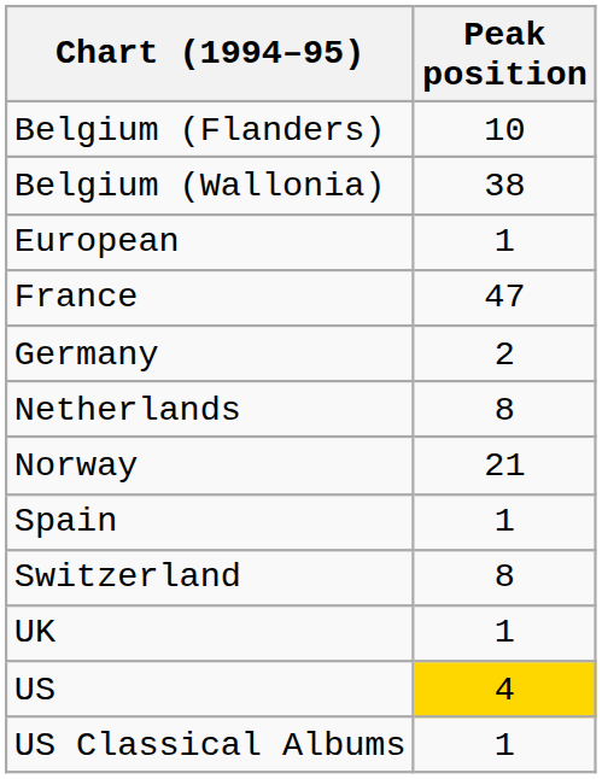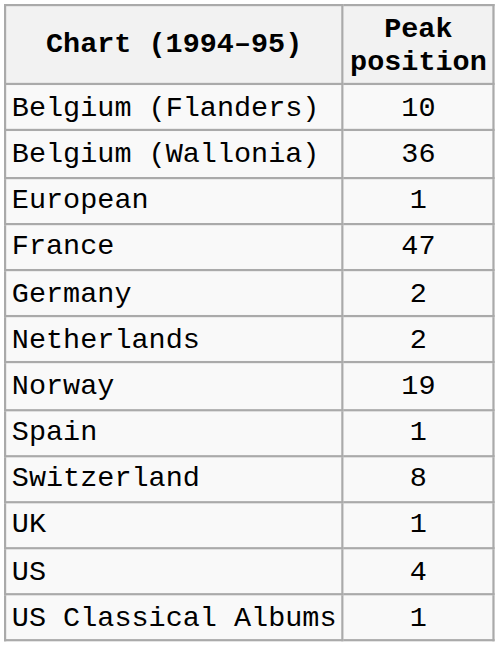Belgium (Wallonia) | Peak position: 38 -> 36
Netherlands | Peak position: 8 -> 2
Norway | Peak position: 21 -> 19
US | Peak position: gold background -> no background
